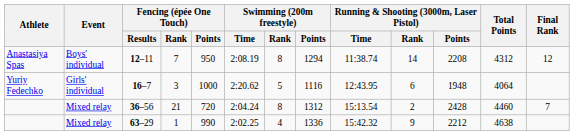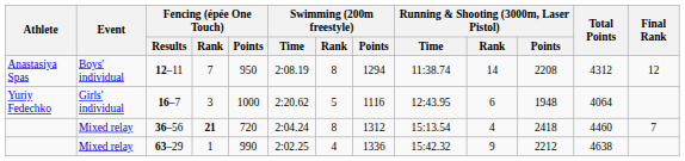36–56 | Fencing (épée One Touch) / Rank: normal -> bold
36–56 | Running & Shooting (3000m, Laser Pistol) / Rank: 2 -> 4
36–56 | Running & Shooting (3000m, Laser Pistol) / Points: 2428 -> 2418
